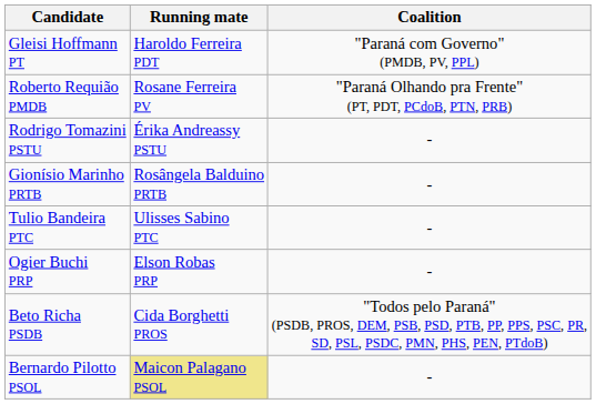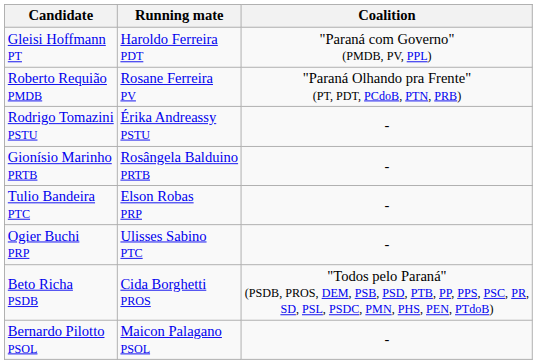Tulio Bandeira PTC | Running mate: Ulisses Sabino PTC -> Elson Robas PRP
Ogier Buchi PRP | Running mate: Elson Robas PRP -> Ulisses Sabino PTC
Bernardo Pilotto PSOL | Running mate: khaki background -> no background
